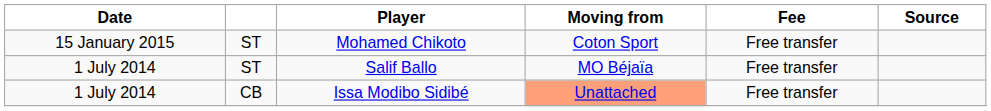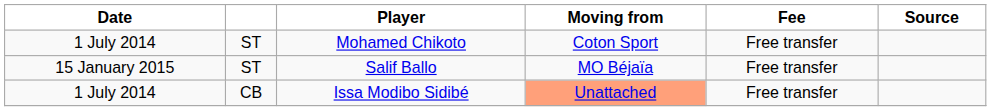Mohamed Chikoto | Date: 15 January 2015 -> 1 July 2014
Salif Ballo | Date: 1 July 2014 -> 15 January 2015
